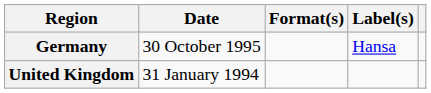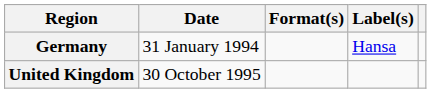Germany | Date: 30 October 1995 -> 31 January 1994
United Kingdom | Date: 31 January 1994 -> 30 October 1995
